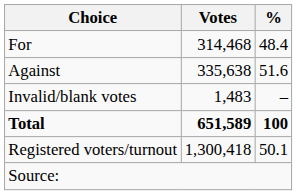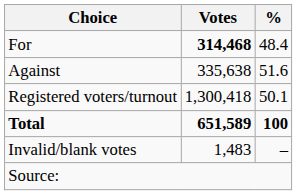For | Votes: normal -> bold
rows swapped: Invalid/blank votes <-> Registered voters/turnout
